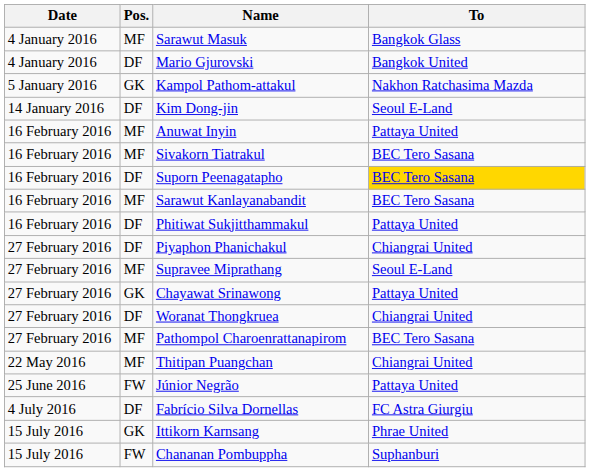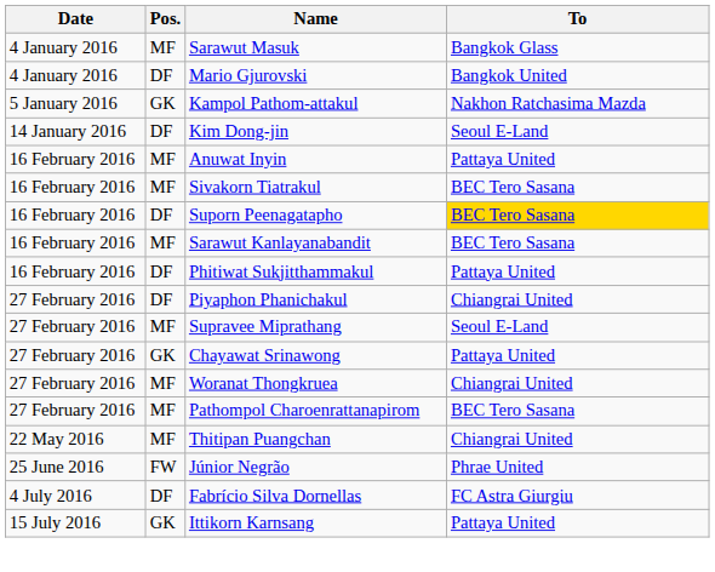Woranat Thongkruea | Pos.: DF -> MF
Júnior Negrão | To: Pattaya United -> Phrae United
Ittikorn Karnsang | To: Phrae United -> Pattaya United
- row: 15 July 2016 | FW | Chananan Pombuppha | Suphanburi
